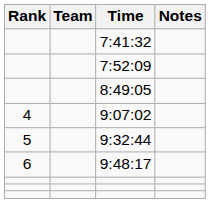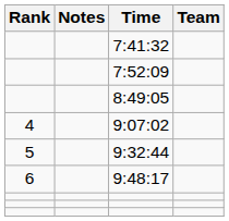columns swapped: Team <-> Notes
